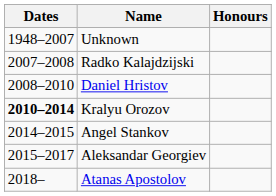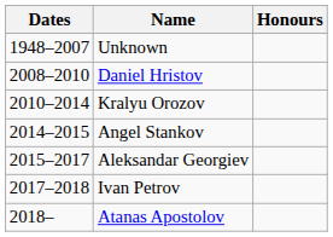- row: 2007–2008 | Radko Kalajdzijski
Kralyu Orozov | Dates: bold -> normal
+ row: 2017–2018 | Ivan Petrov
